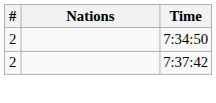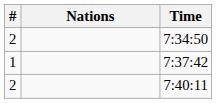7:37:42 | #: 2 -> 1
+ row: 2 | 7:40:11
